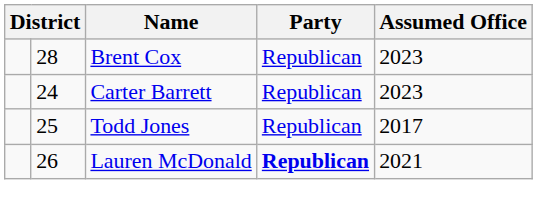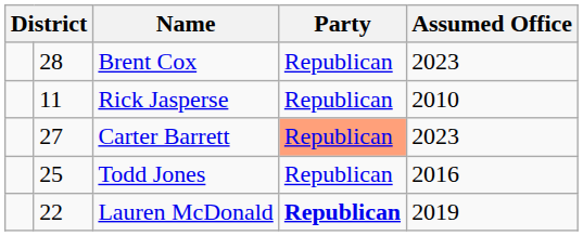+ row: 11 | Rick Jasperse | Republican | 2010
Carter Barrett | column 2: 24 -> 27
Carter Barrett | Party: no background -> lightsalmon background
Todd Jones | Assumed Office: 2017 -> 2016
Lauren McDonald | column 2: 26 -> 22
Lauren McDonald | Assumed Office: 2021 -> 2019
